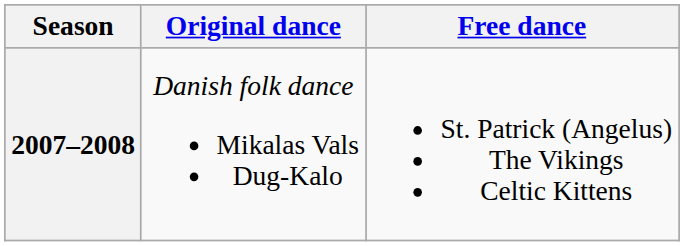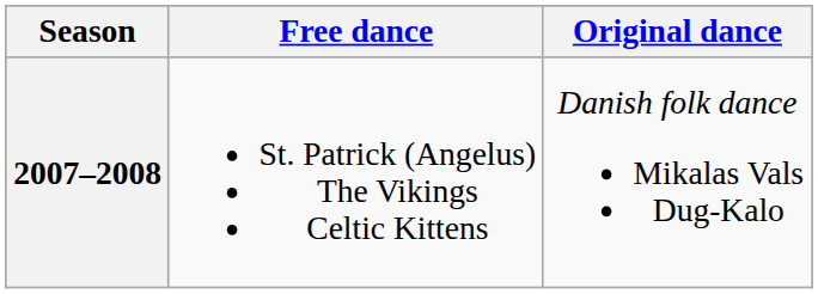columns swapped: Original dance <-> Free dance
